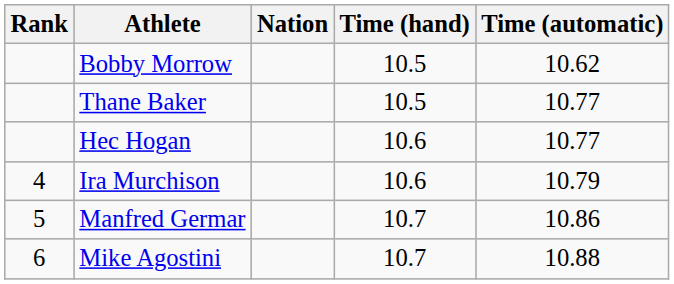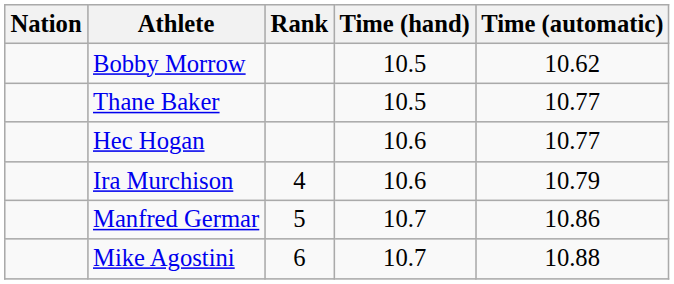columns swapped: Rank <-> Nation
